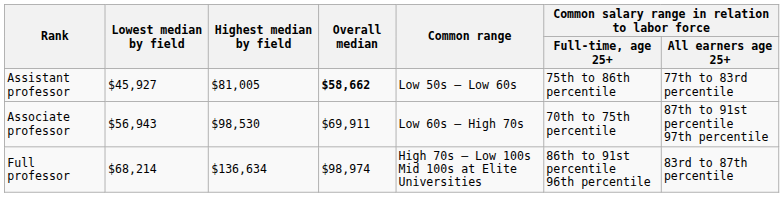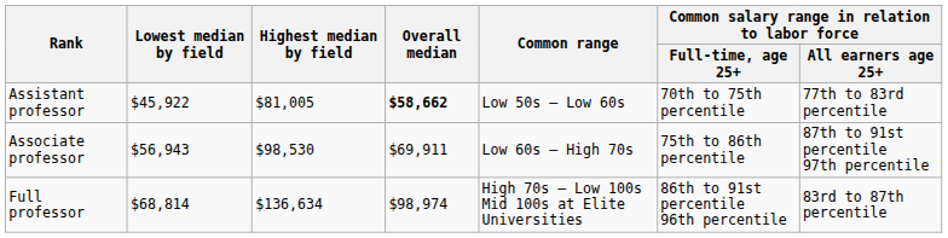Assistant professor | Lowest median by field: $45,927 -> $45,922
Assistant professor | column 6: 75th to 86th percentile -> 70th to 75th percentile
Associate professor | column 6: 70th to 75th percentile -> 75th to 86th percentile
Full professor | Lowest median by field: $68,214 -> $68,814
